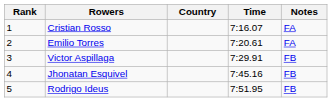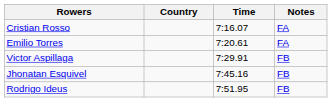- column: Rank | 1 | 2 | 3 | 4 | 5
